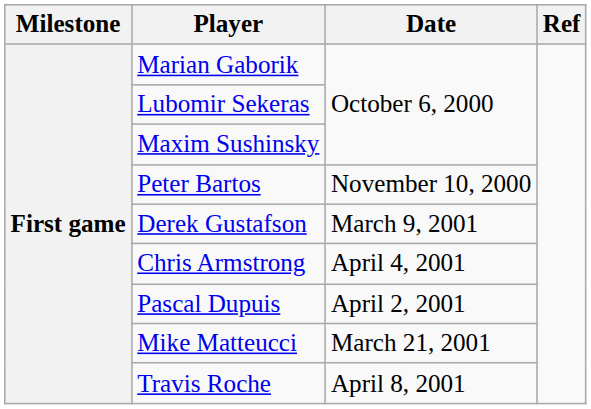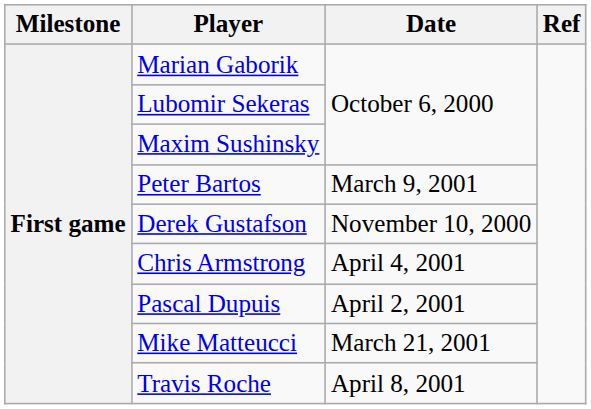Peter Bartos | Date: November 10, 2000 -> March 9, 2001
Derek Gustafson | Date: March 9, 2001 -> November 10, 2000
